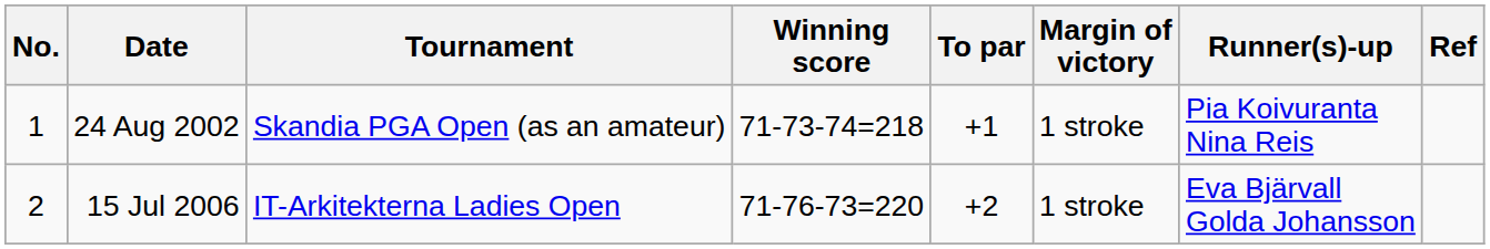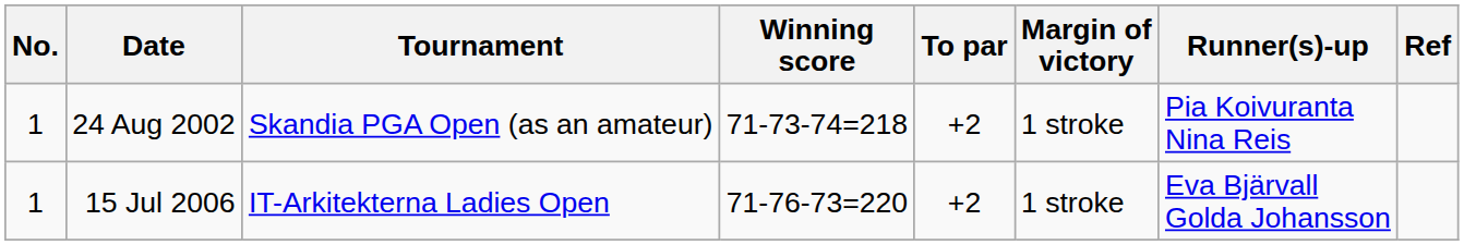24 Aug 2002 | To par: +1 -> +2
15 Jul 2006 | No.: 2 -> 1
